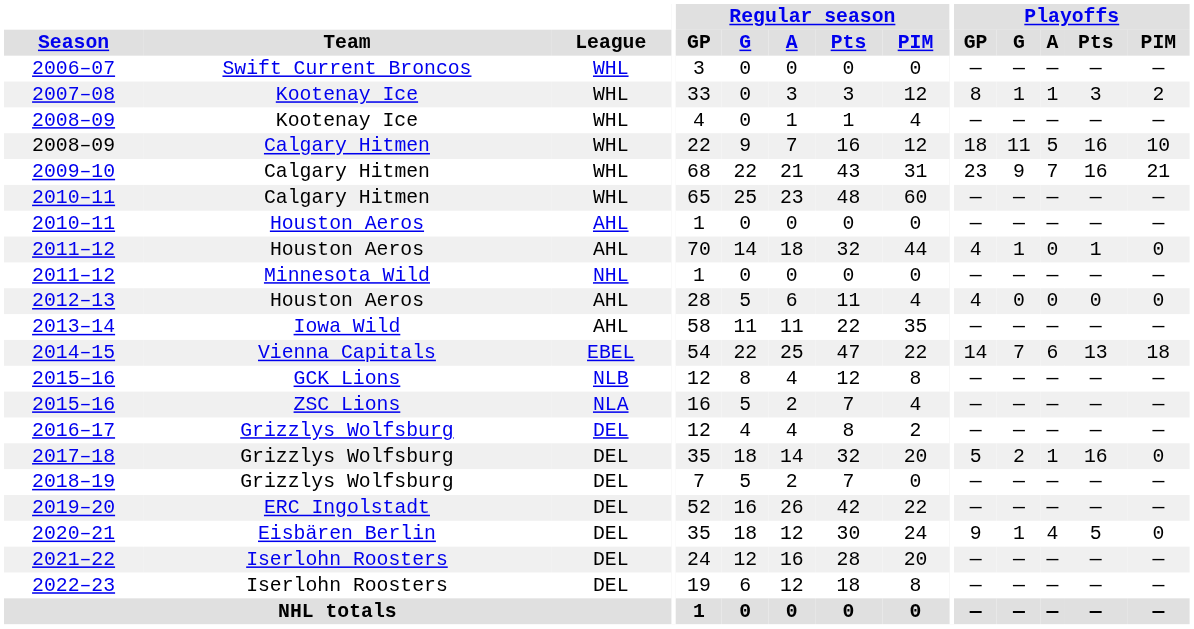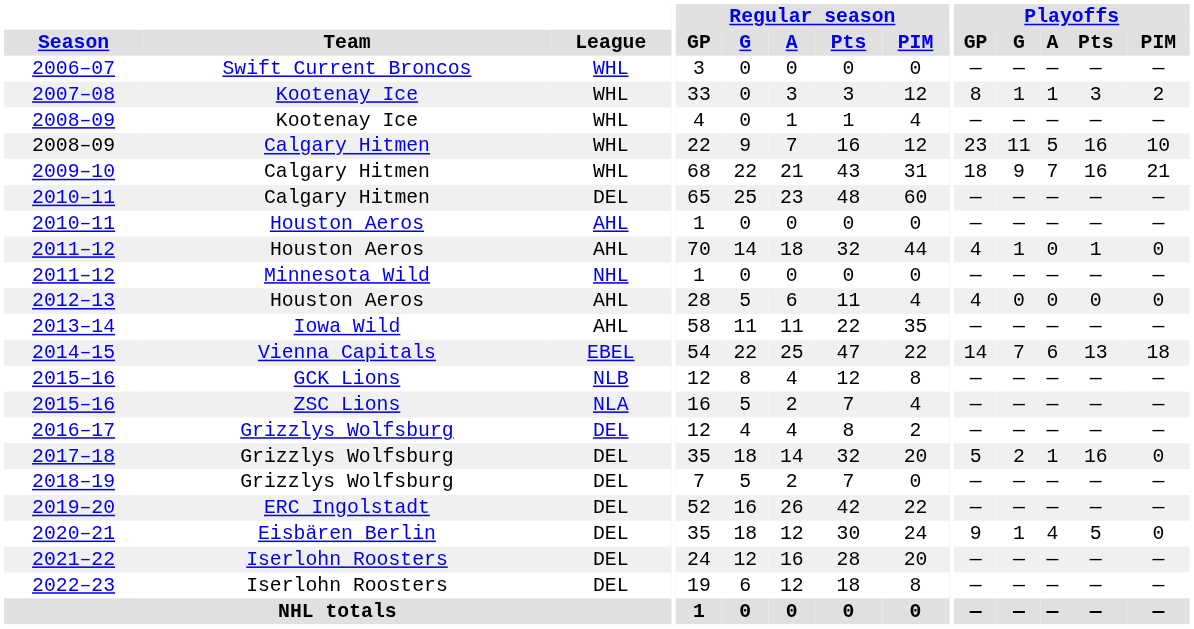2008–09 / Calgary Hitmen | Playoffs / GP: 18 -> 23
2009–10 | Playoffs / GP: 23 -> 18
2010–11 / Calgary Hitmen | League: WHL -> DEL
